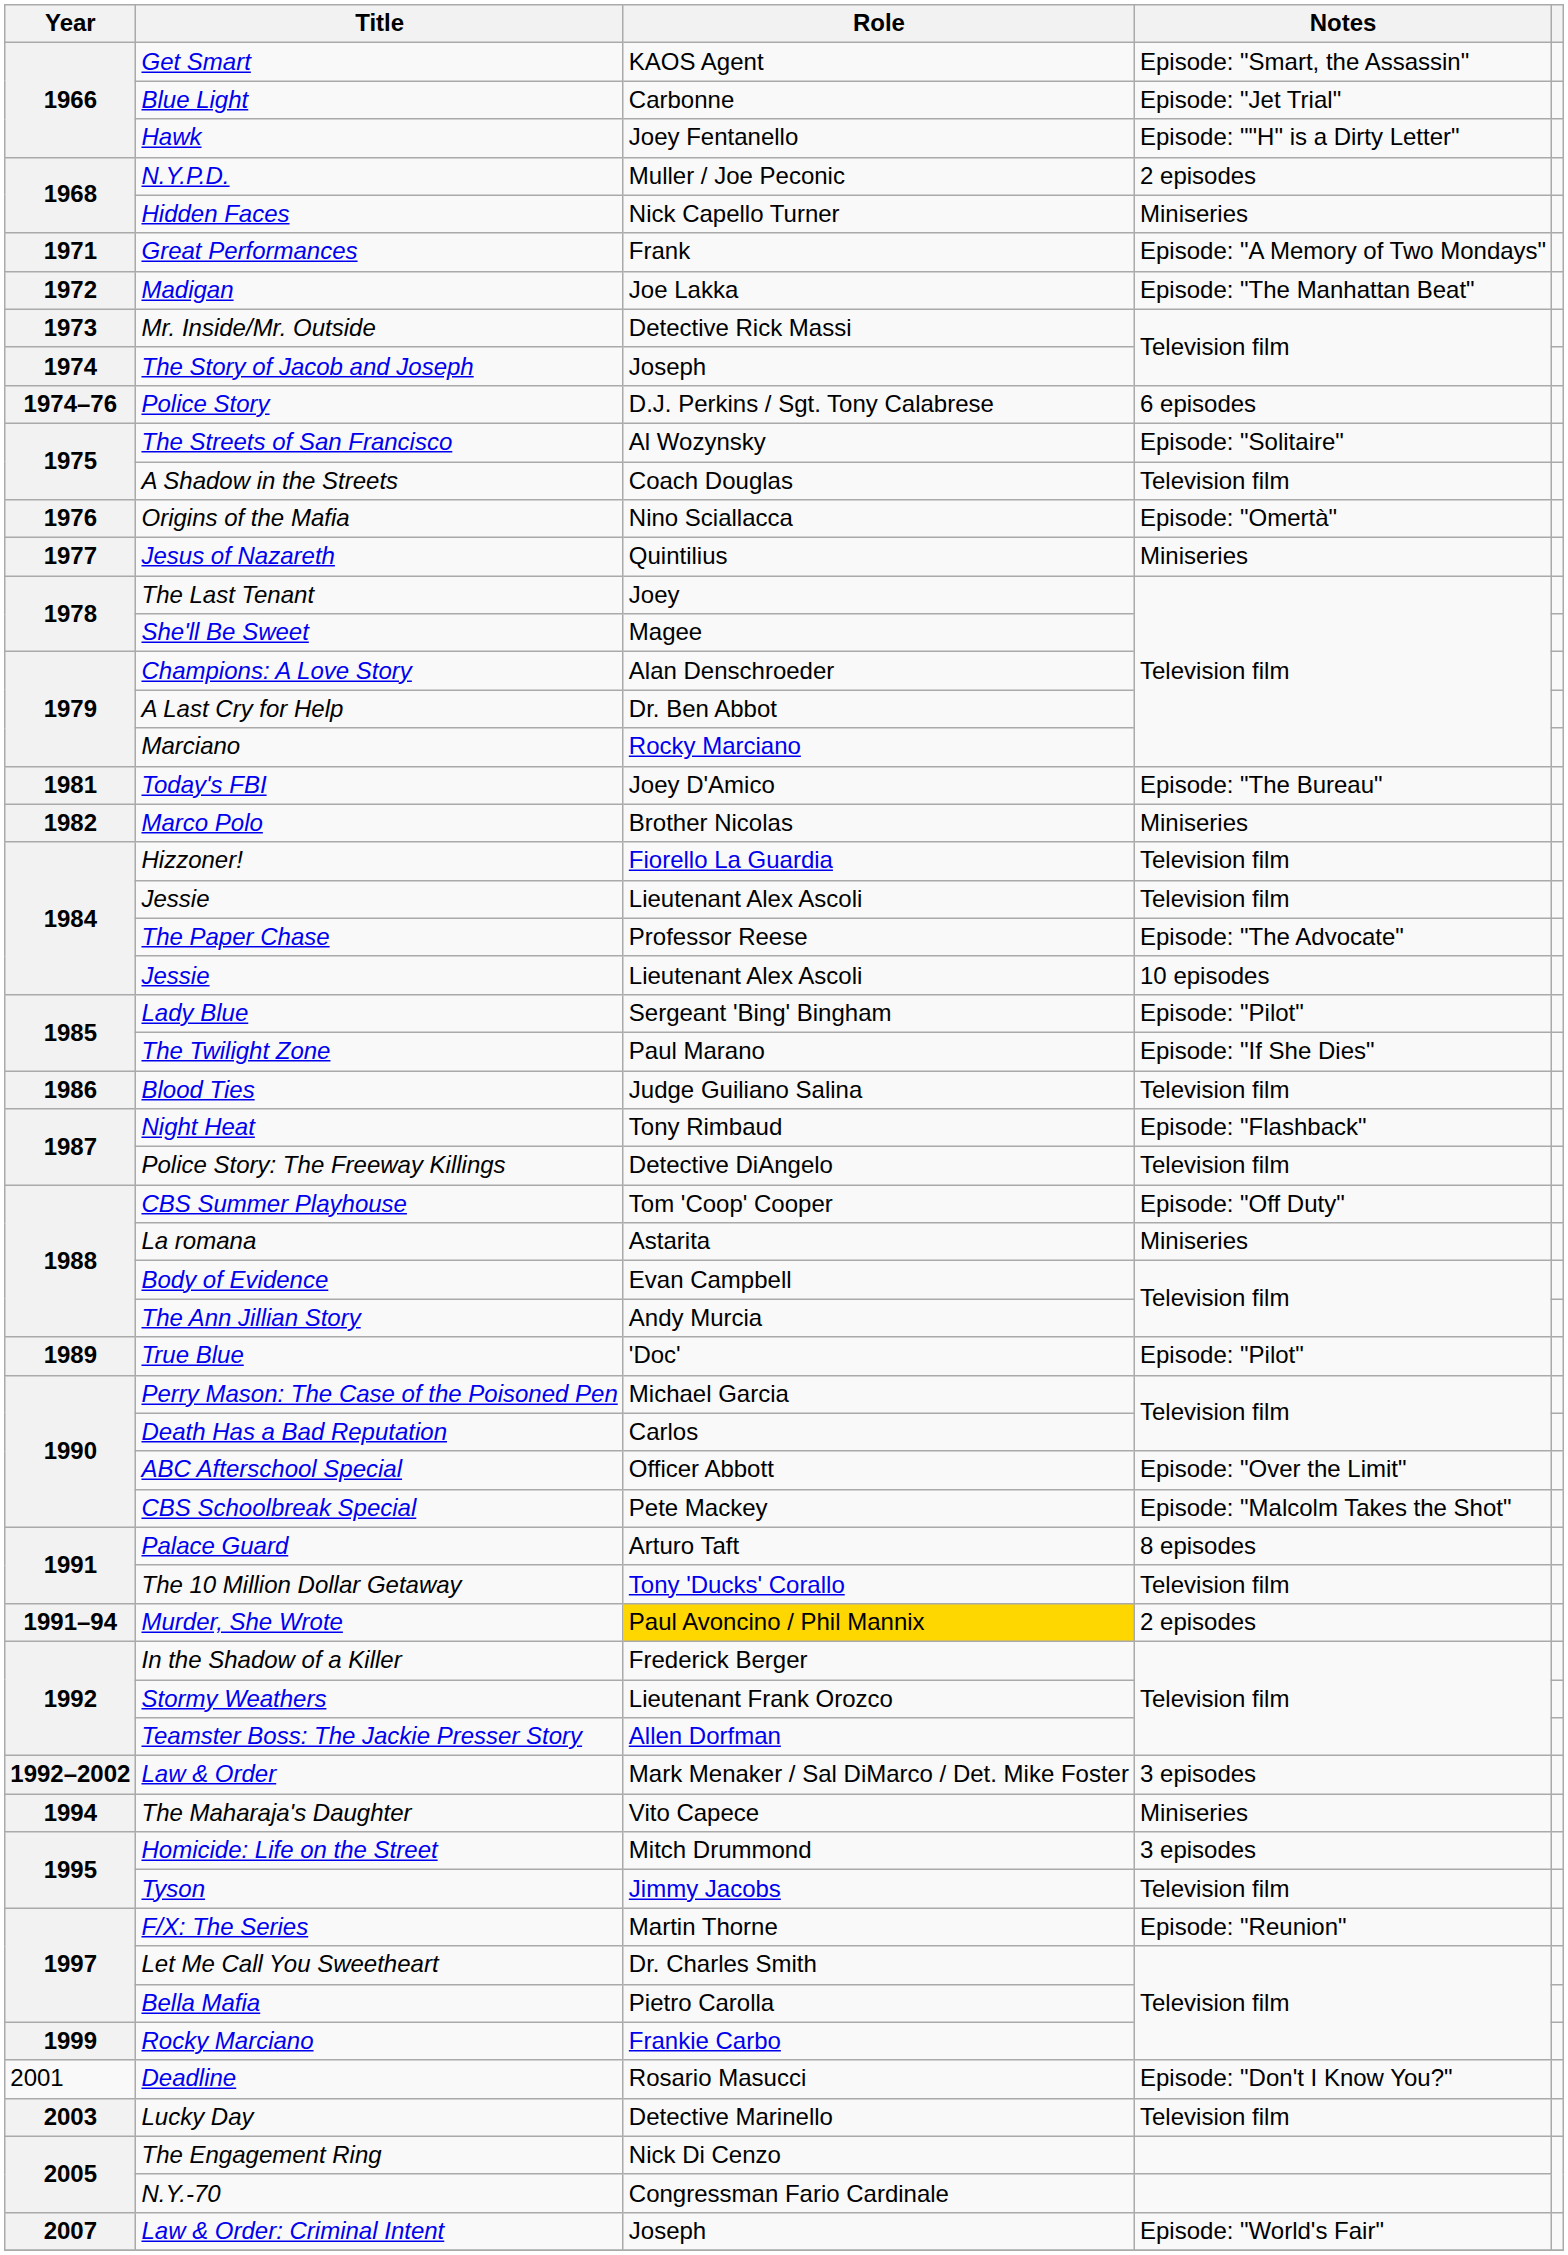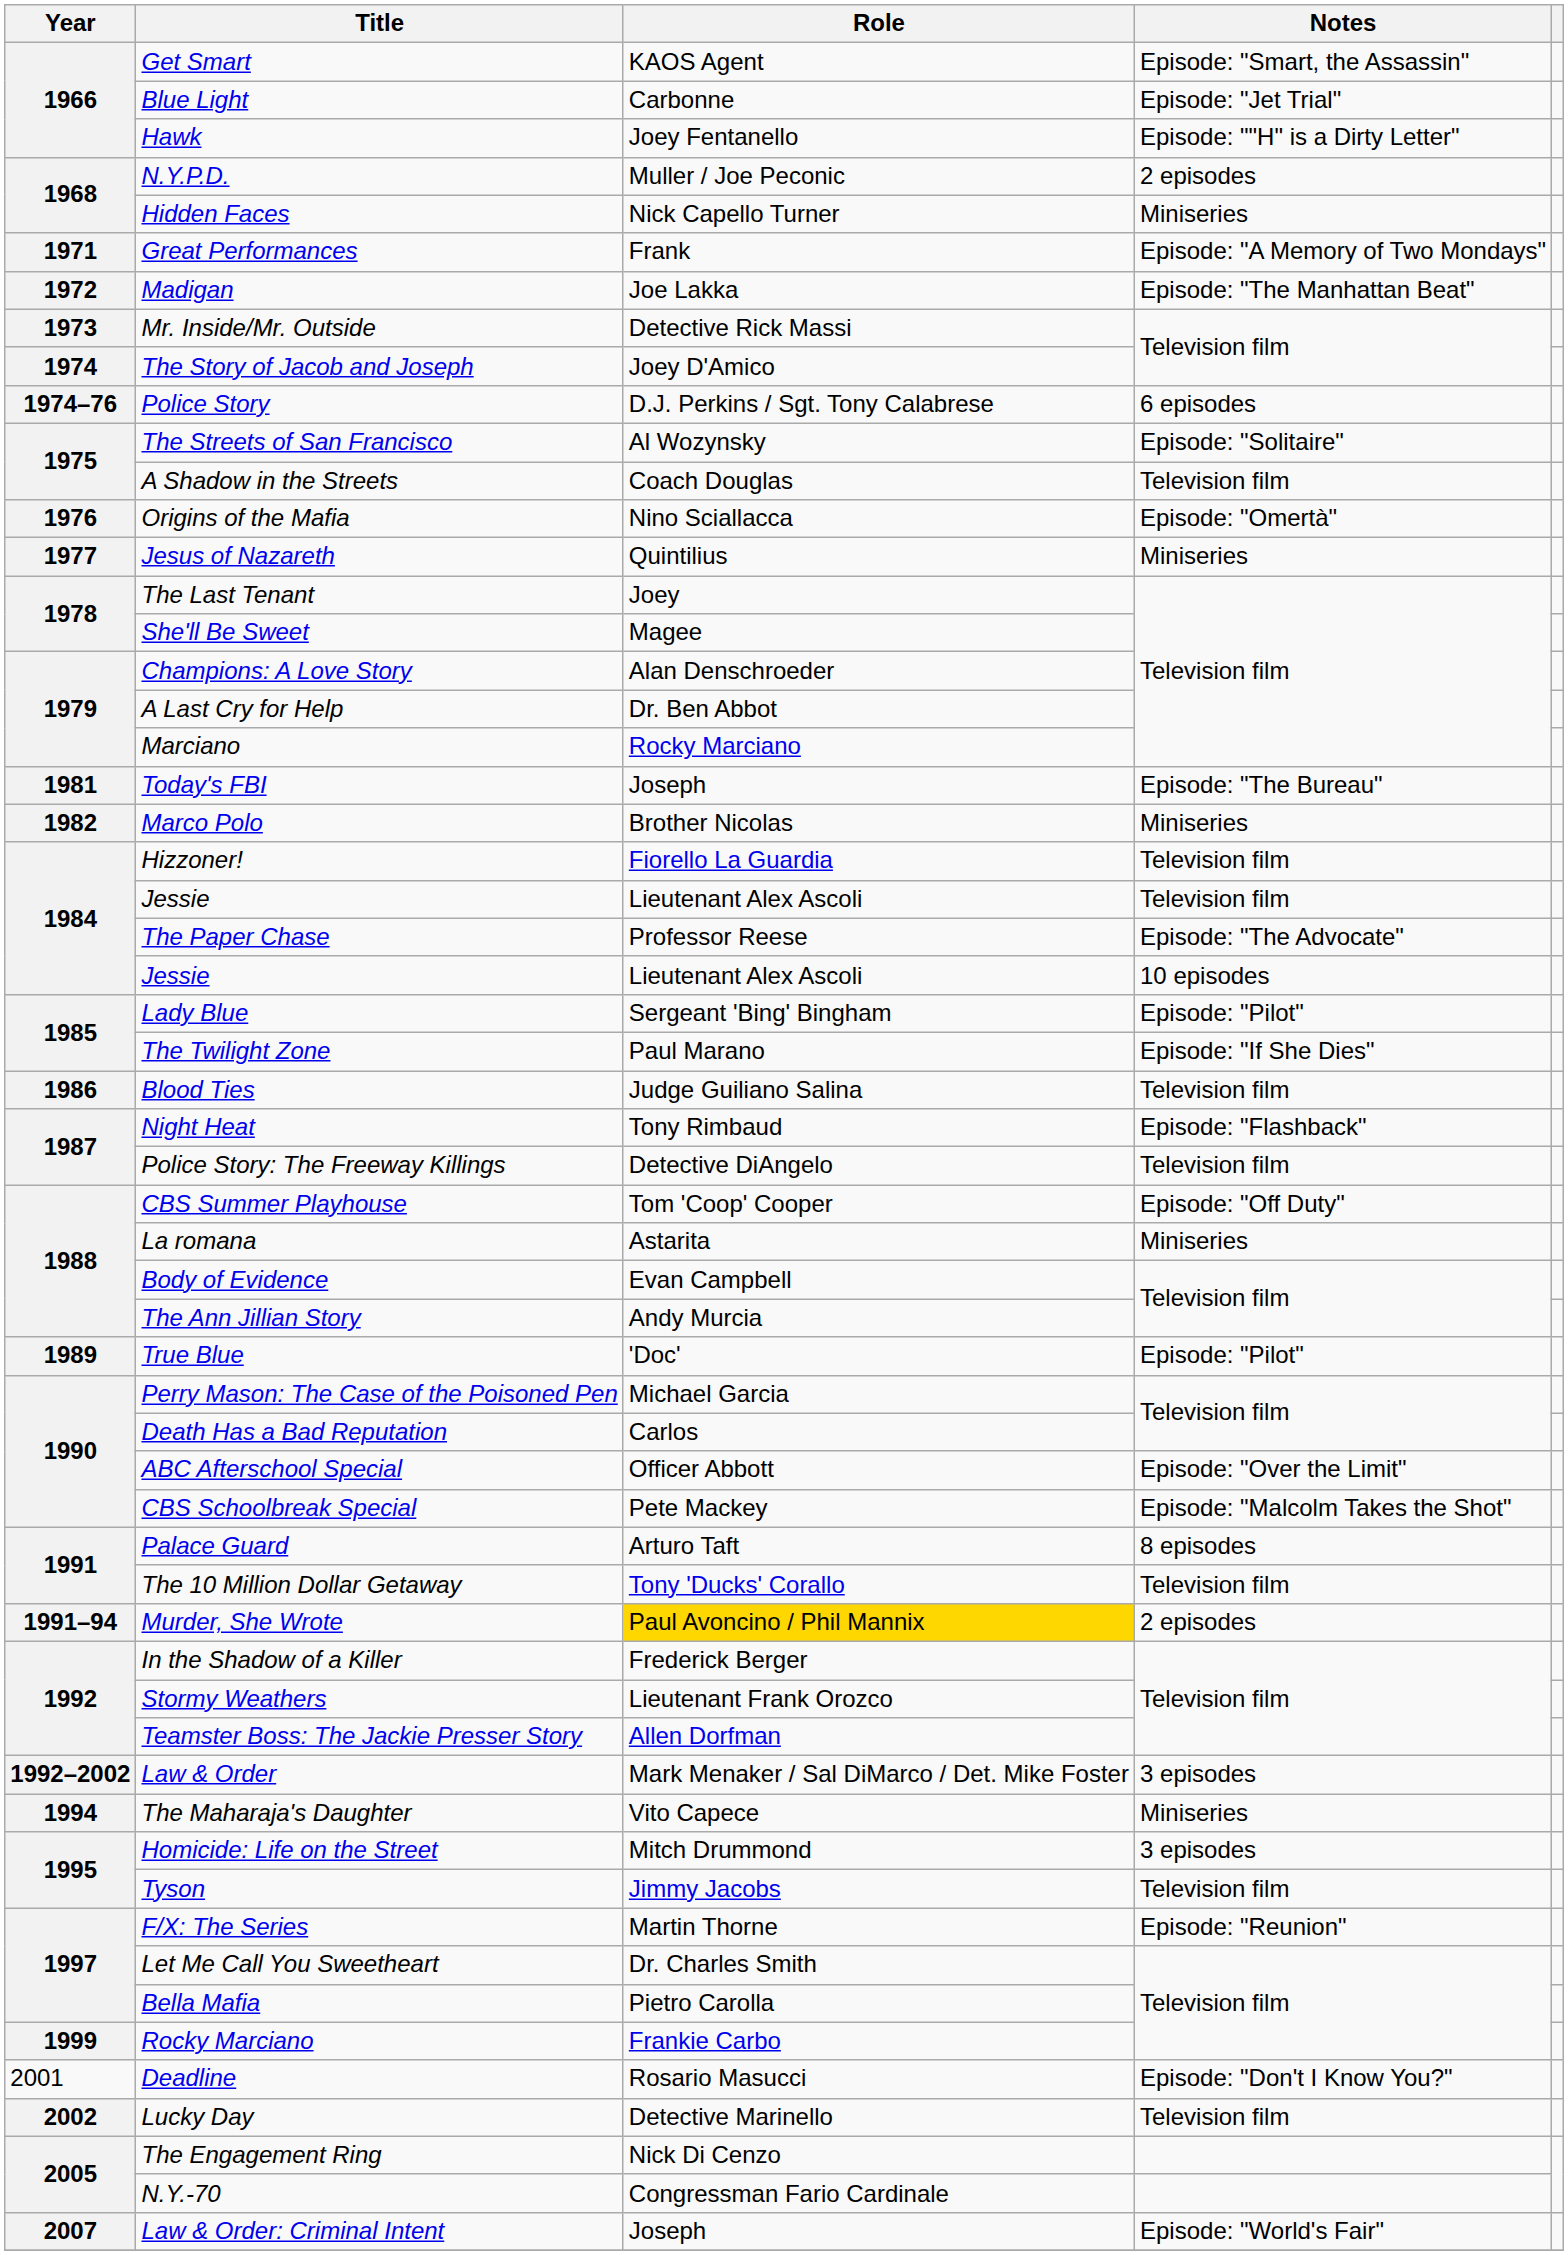The Story of Jacob and Joseph | Role: Joseph -> Joey D'Amico
Today's FBI | Role: Joey D'Amico -> Joseph
Lucky Day | Year: 2003 -> 2002
